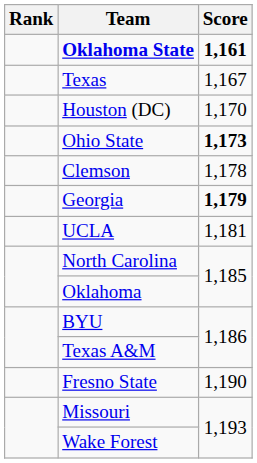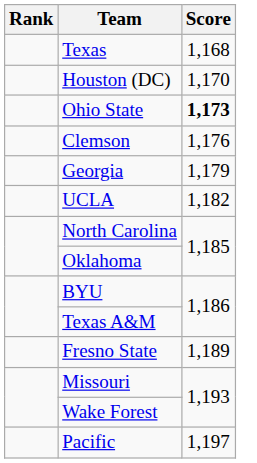- row: Oklahoma State | 1,161
Texas | Score: 1,167 -> 1,168
Clemson | Score: 1,178 -> 1,176
Georgia | Score: bold -> normal
UCLA | Score: 1,181 -> 1,182
Fresno State | Score: 1,190 -> 1,189
+ row: Pacific | 1,197
